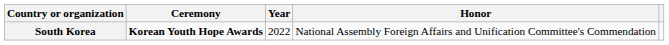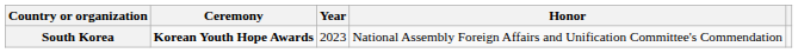South Korea | Year: 2022 -> 2023
